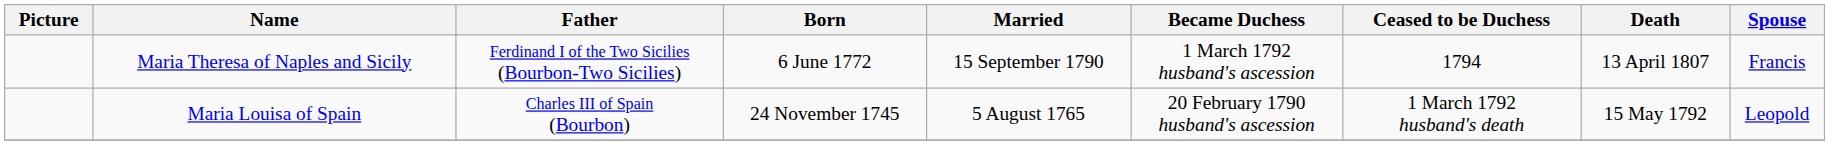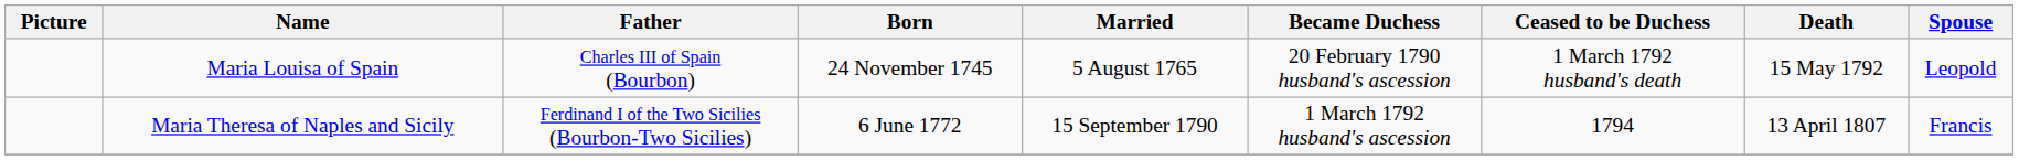rows swapped: Maria Louisa of Spain <-> Maria Theresa of Naples and Sicily
